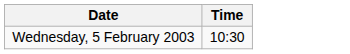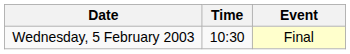+ column: Event | Final
